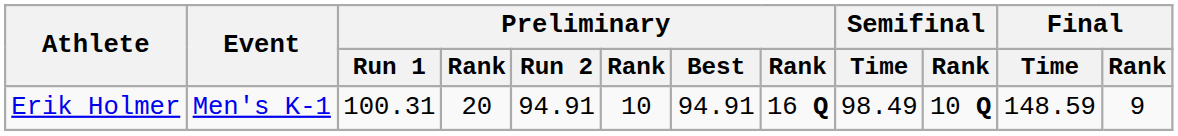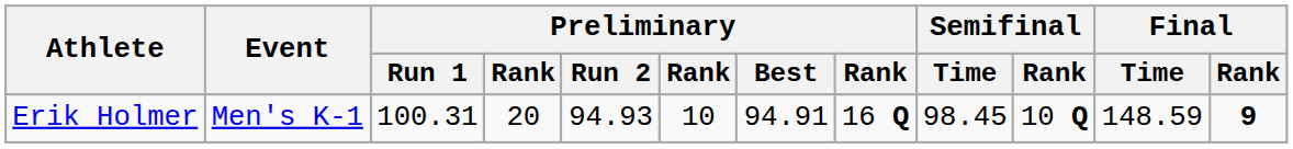Erik Holmer | Preliminary / Run 2: 94.91 -> 94.93
Erik Holmer | Semifinal / Time: 98.49 -> 98.45
Erik Holmer | Final / Rank: normal -> bold
